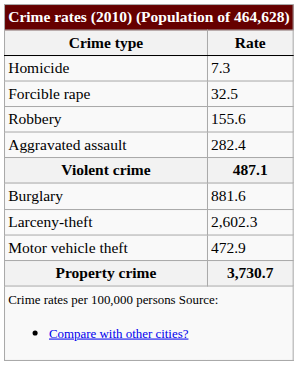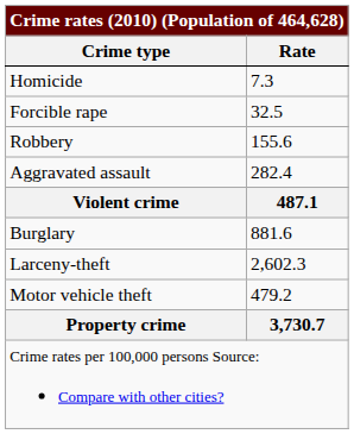Motor vehicle theft | Rate: 472.9 -> 479.2
